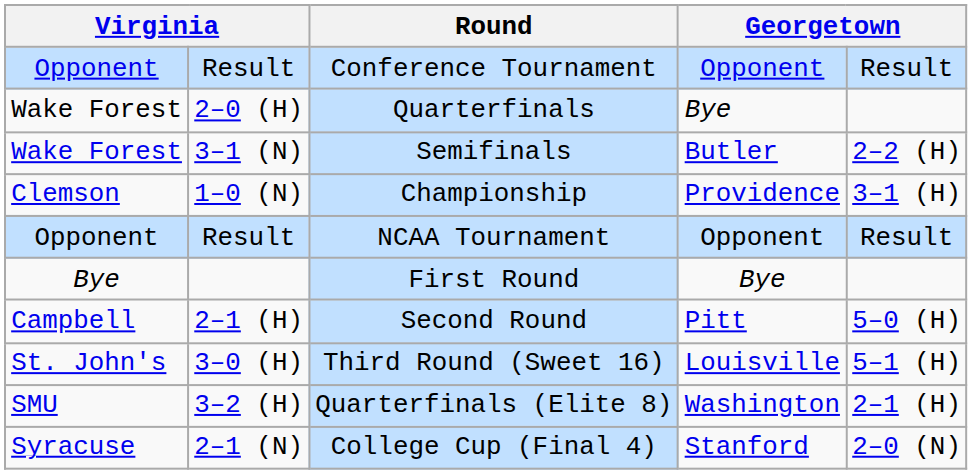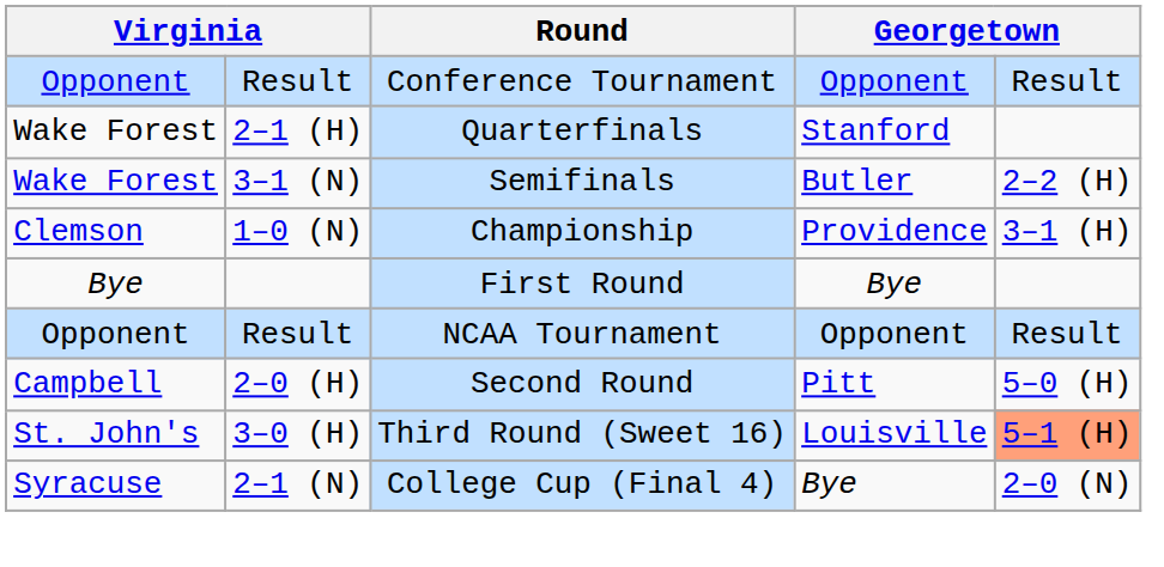Quarterfinals | column 2: 2–0 (H) -> 2–1 (H)
Quarterfinals | column 4: Bye -> Stanford
rows swapped: NCAA Tournament <-> First Round
Second Round | column 2: 2–1 (H) -> 2–0 (H)
Third Round (Sweet 16) | column 5: no background -> lightsalmon background
- row: SMU | 3–2 (H) | Quarterfinals (Elite 8) | Washington | 2–1 (H)
College Cup (Final 4) | column 4: Stanford -> Bye
